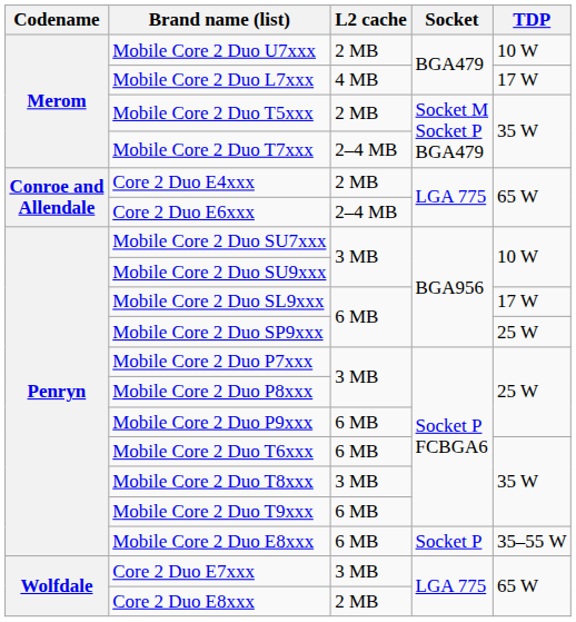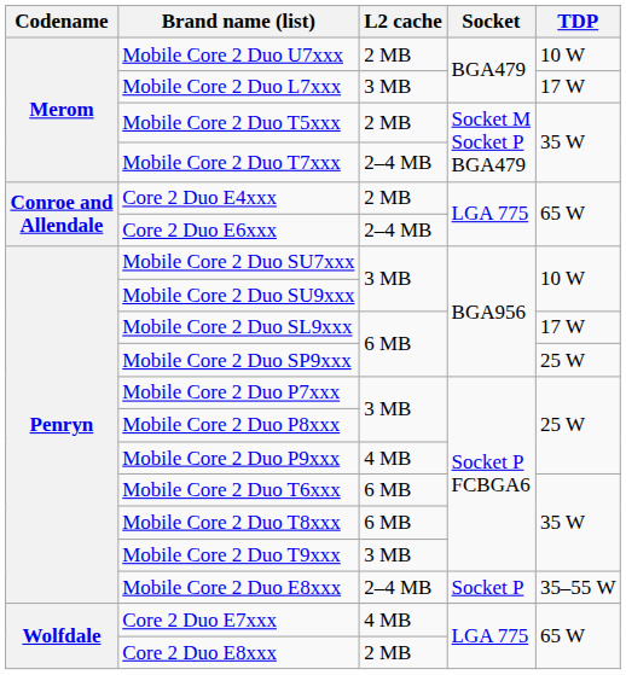Mobile Core 2 Duo L7xxx | L2 cache: 4 MB -> 3 MB
Mobile Core 2 Duo P9xxx | L2 cache: 6 MB -> 4 MB
Mobile Core 2 Duo T8xxx | L2 cache: 3 MB -> 6 MB
Mobile Core 2 Duo T9xxx | L2 cache: 6 MB -> 3 MB
Mobile Core 2 Duo E8xxx | L2 cache: 6 MB -> 2–4 MB
Core 2 Duo E7xxx | L2 cache: 3 MB -> 4 MB
